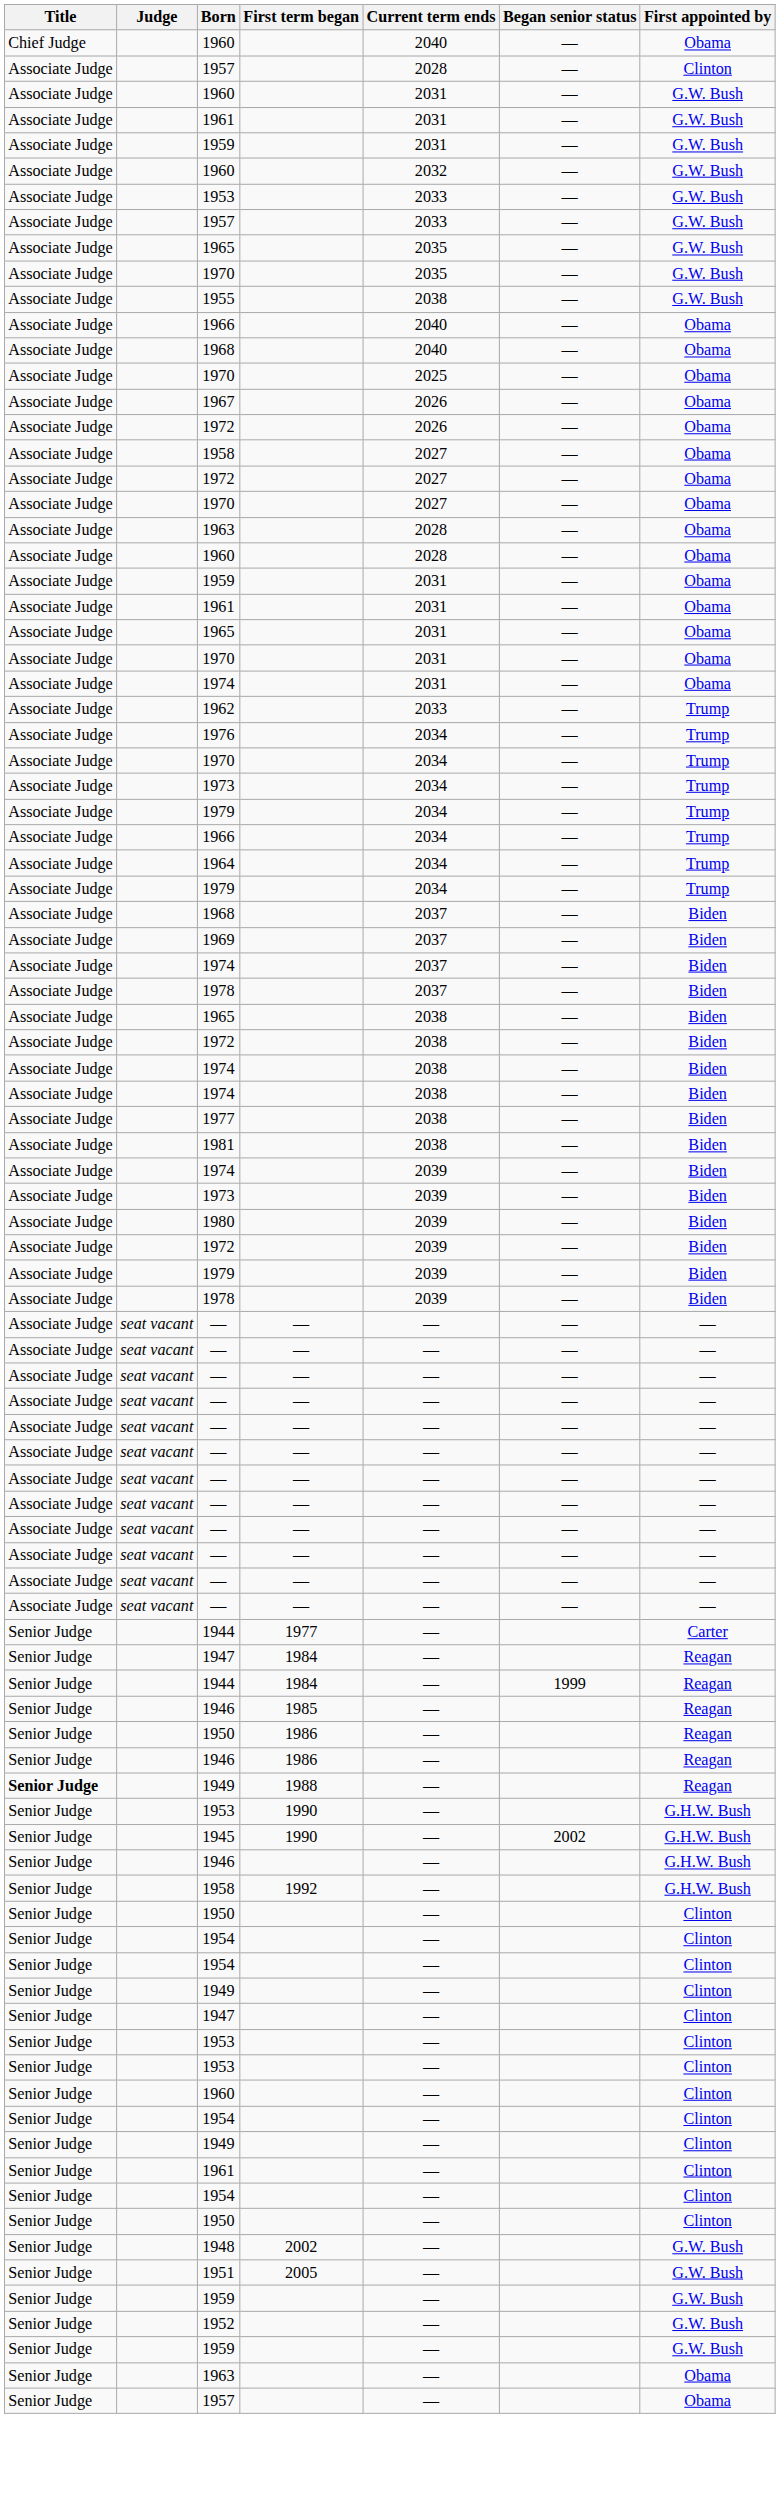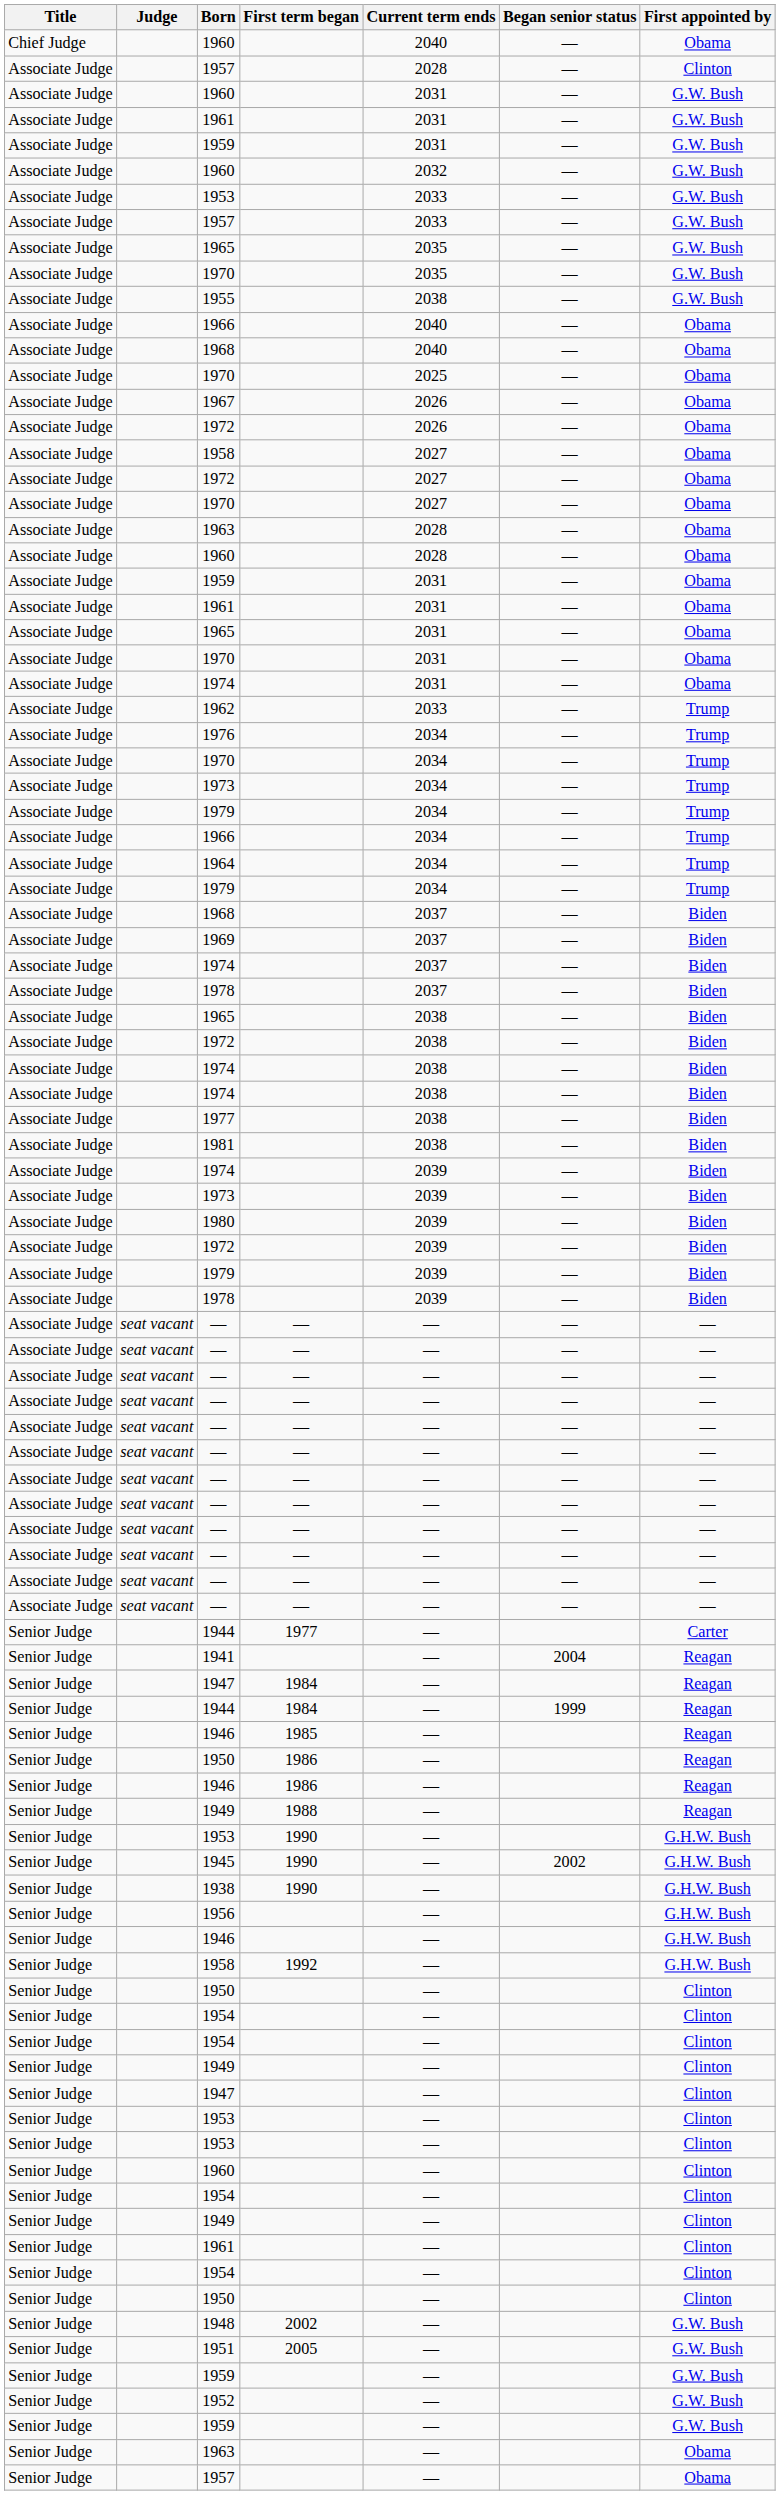+ row: Senior Judge | 1941 | — | 2004 | Reagan
1949 / 1988 | Title: bold -> normal
+ row: Senior Judge | 1938 | 1990 | — | G.H.W. Bush
+ row: Senior Judge | 1956 | — | G.H.W. Bush
